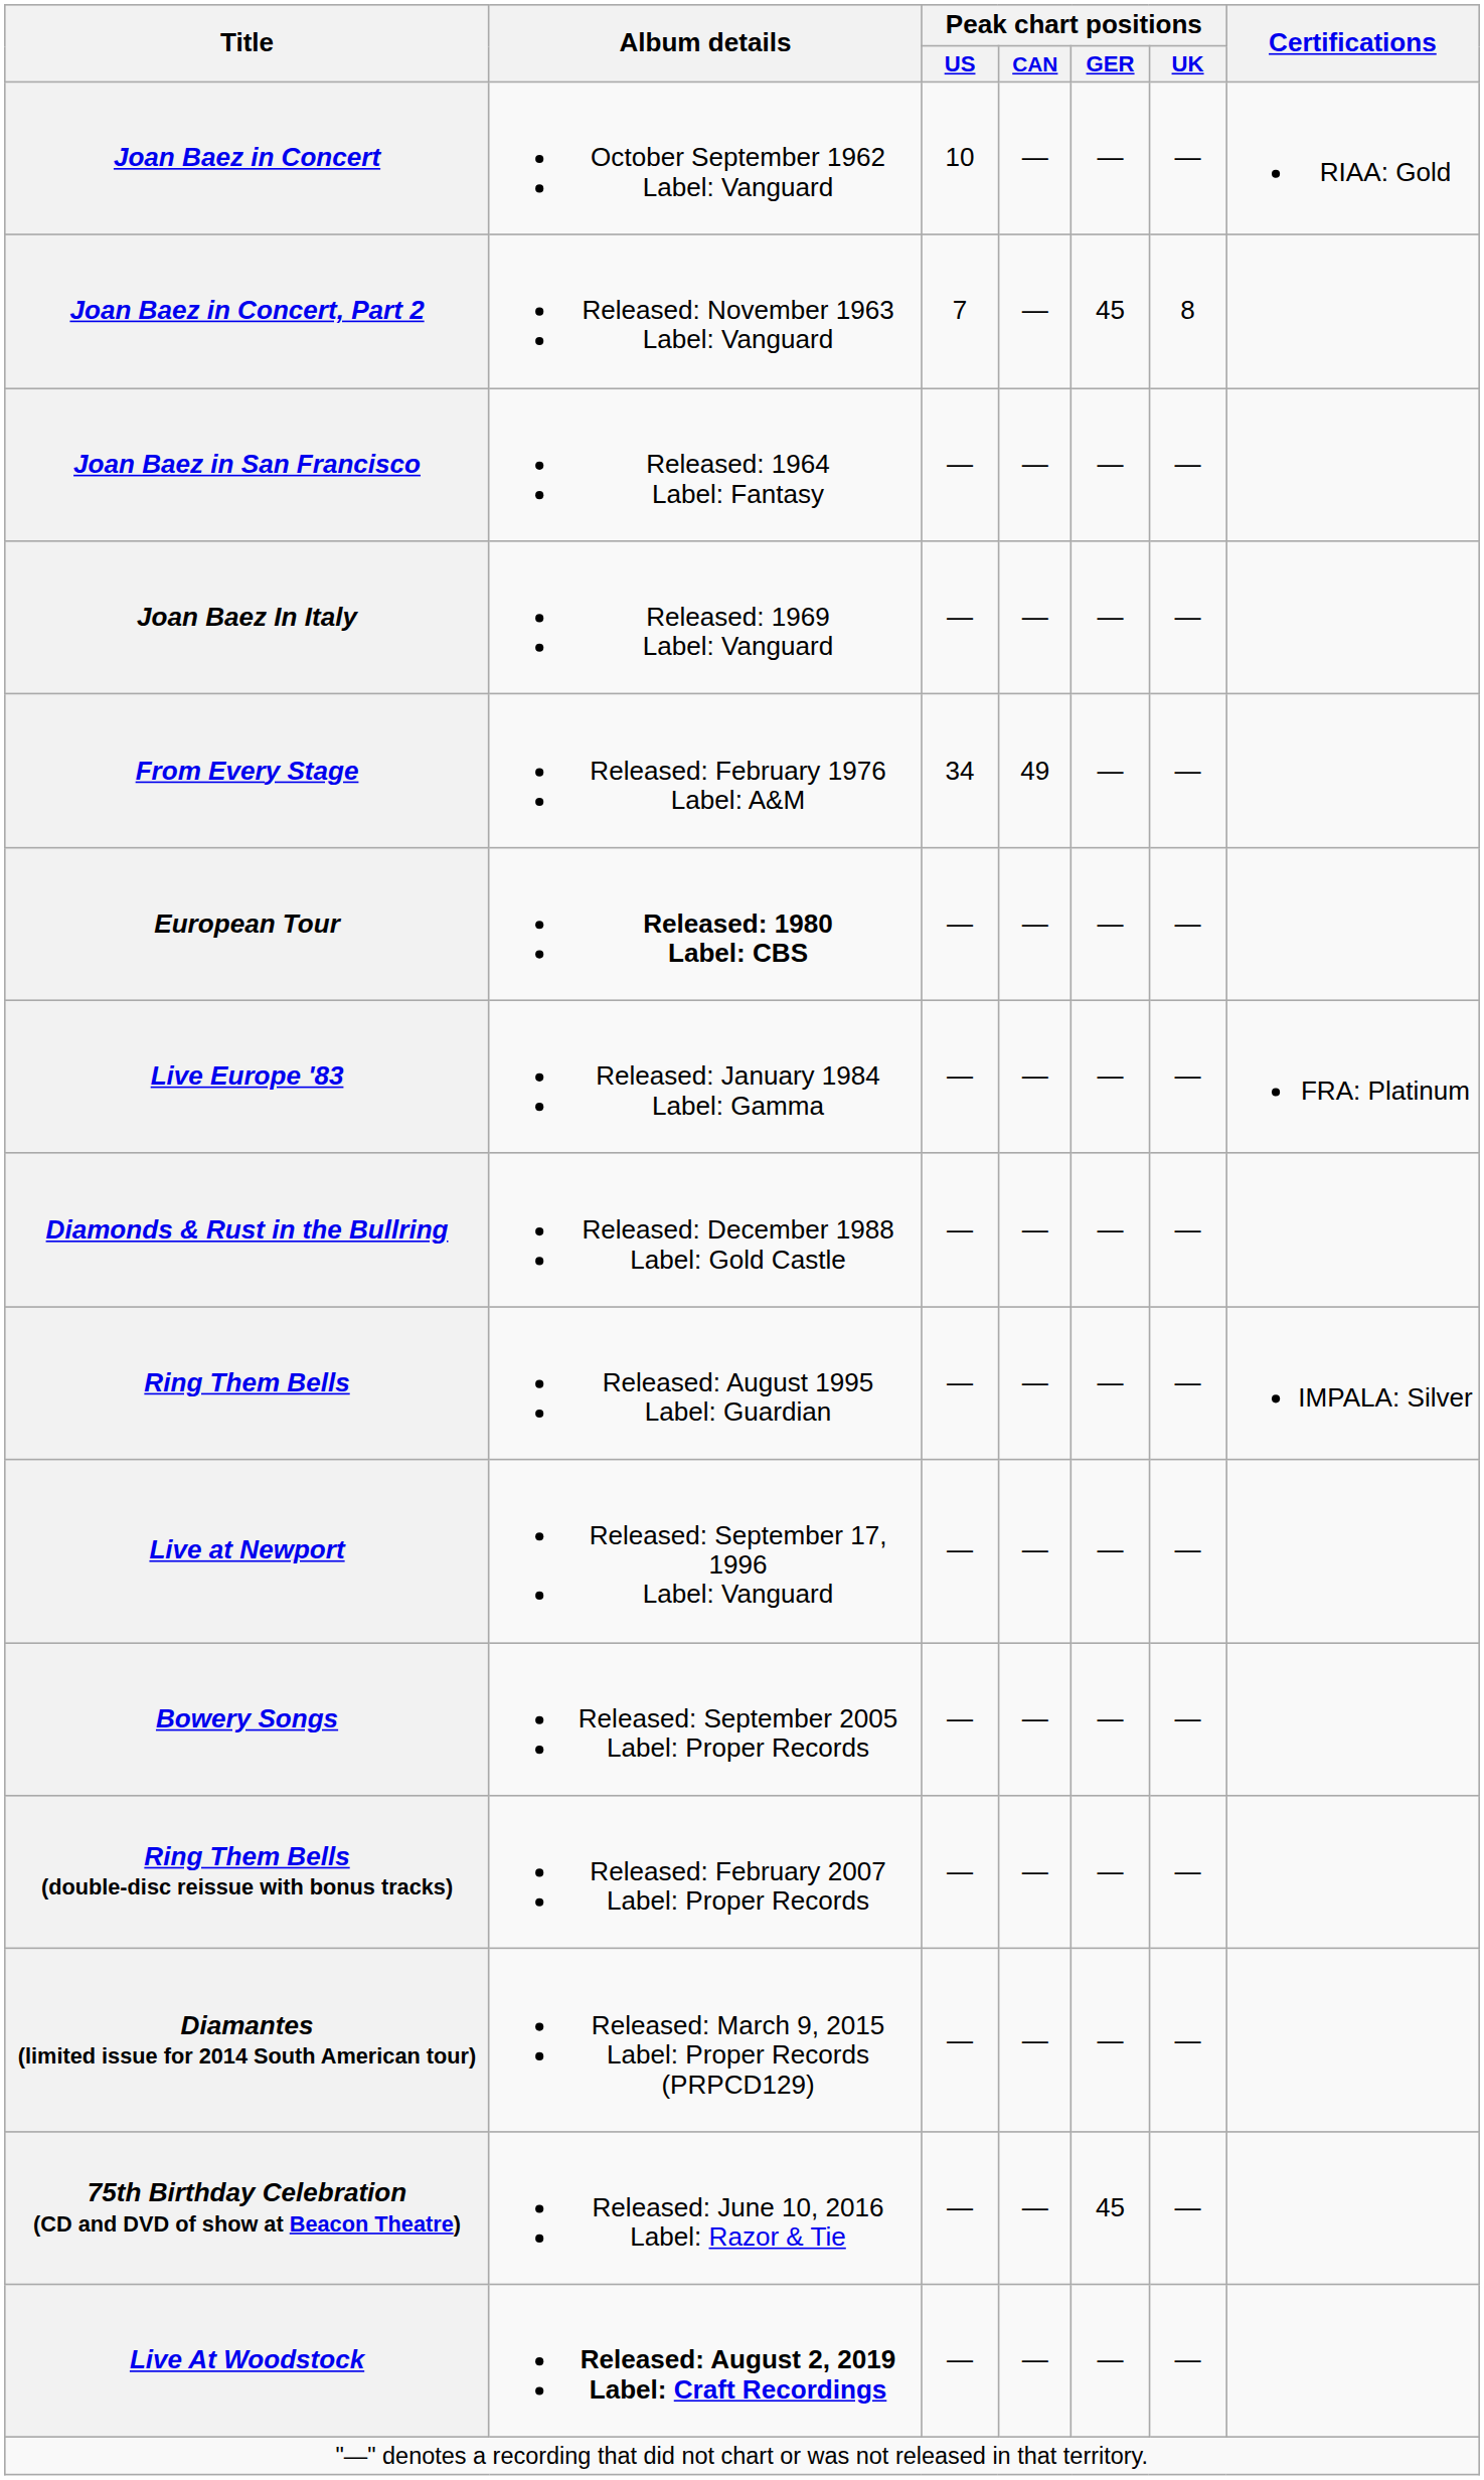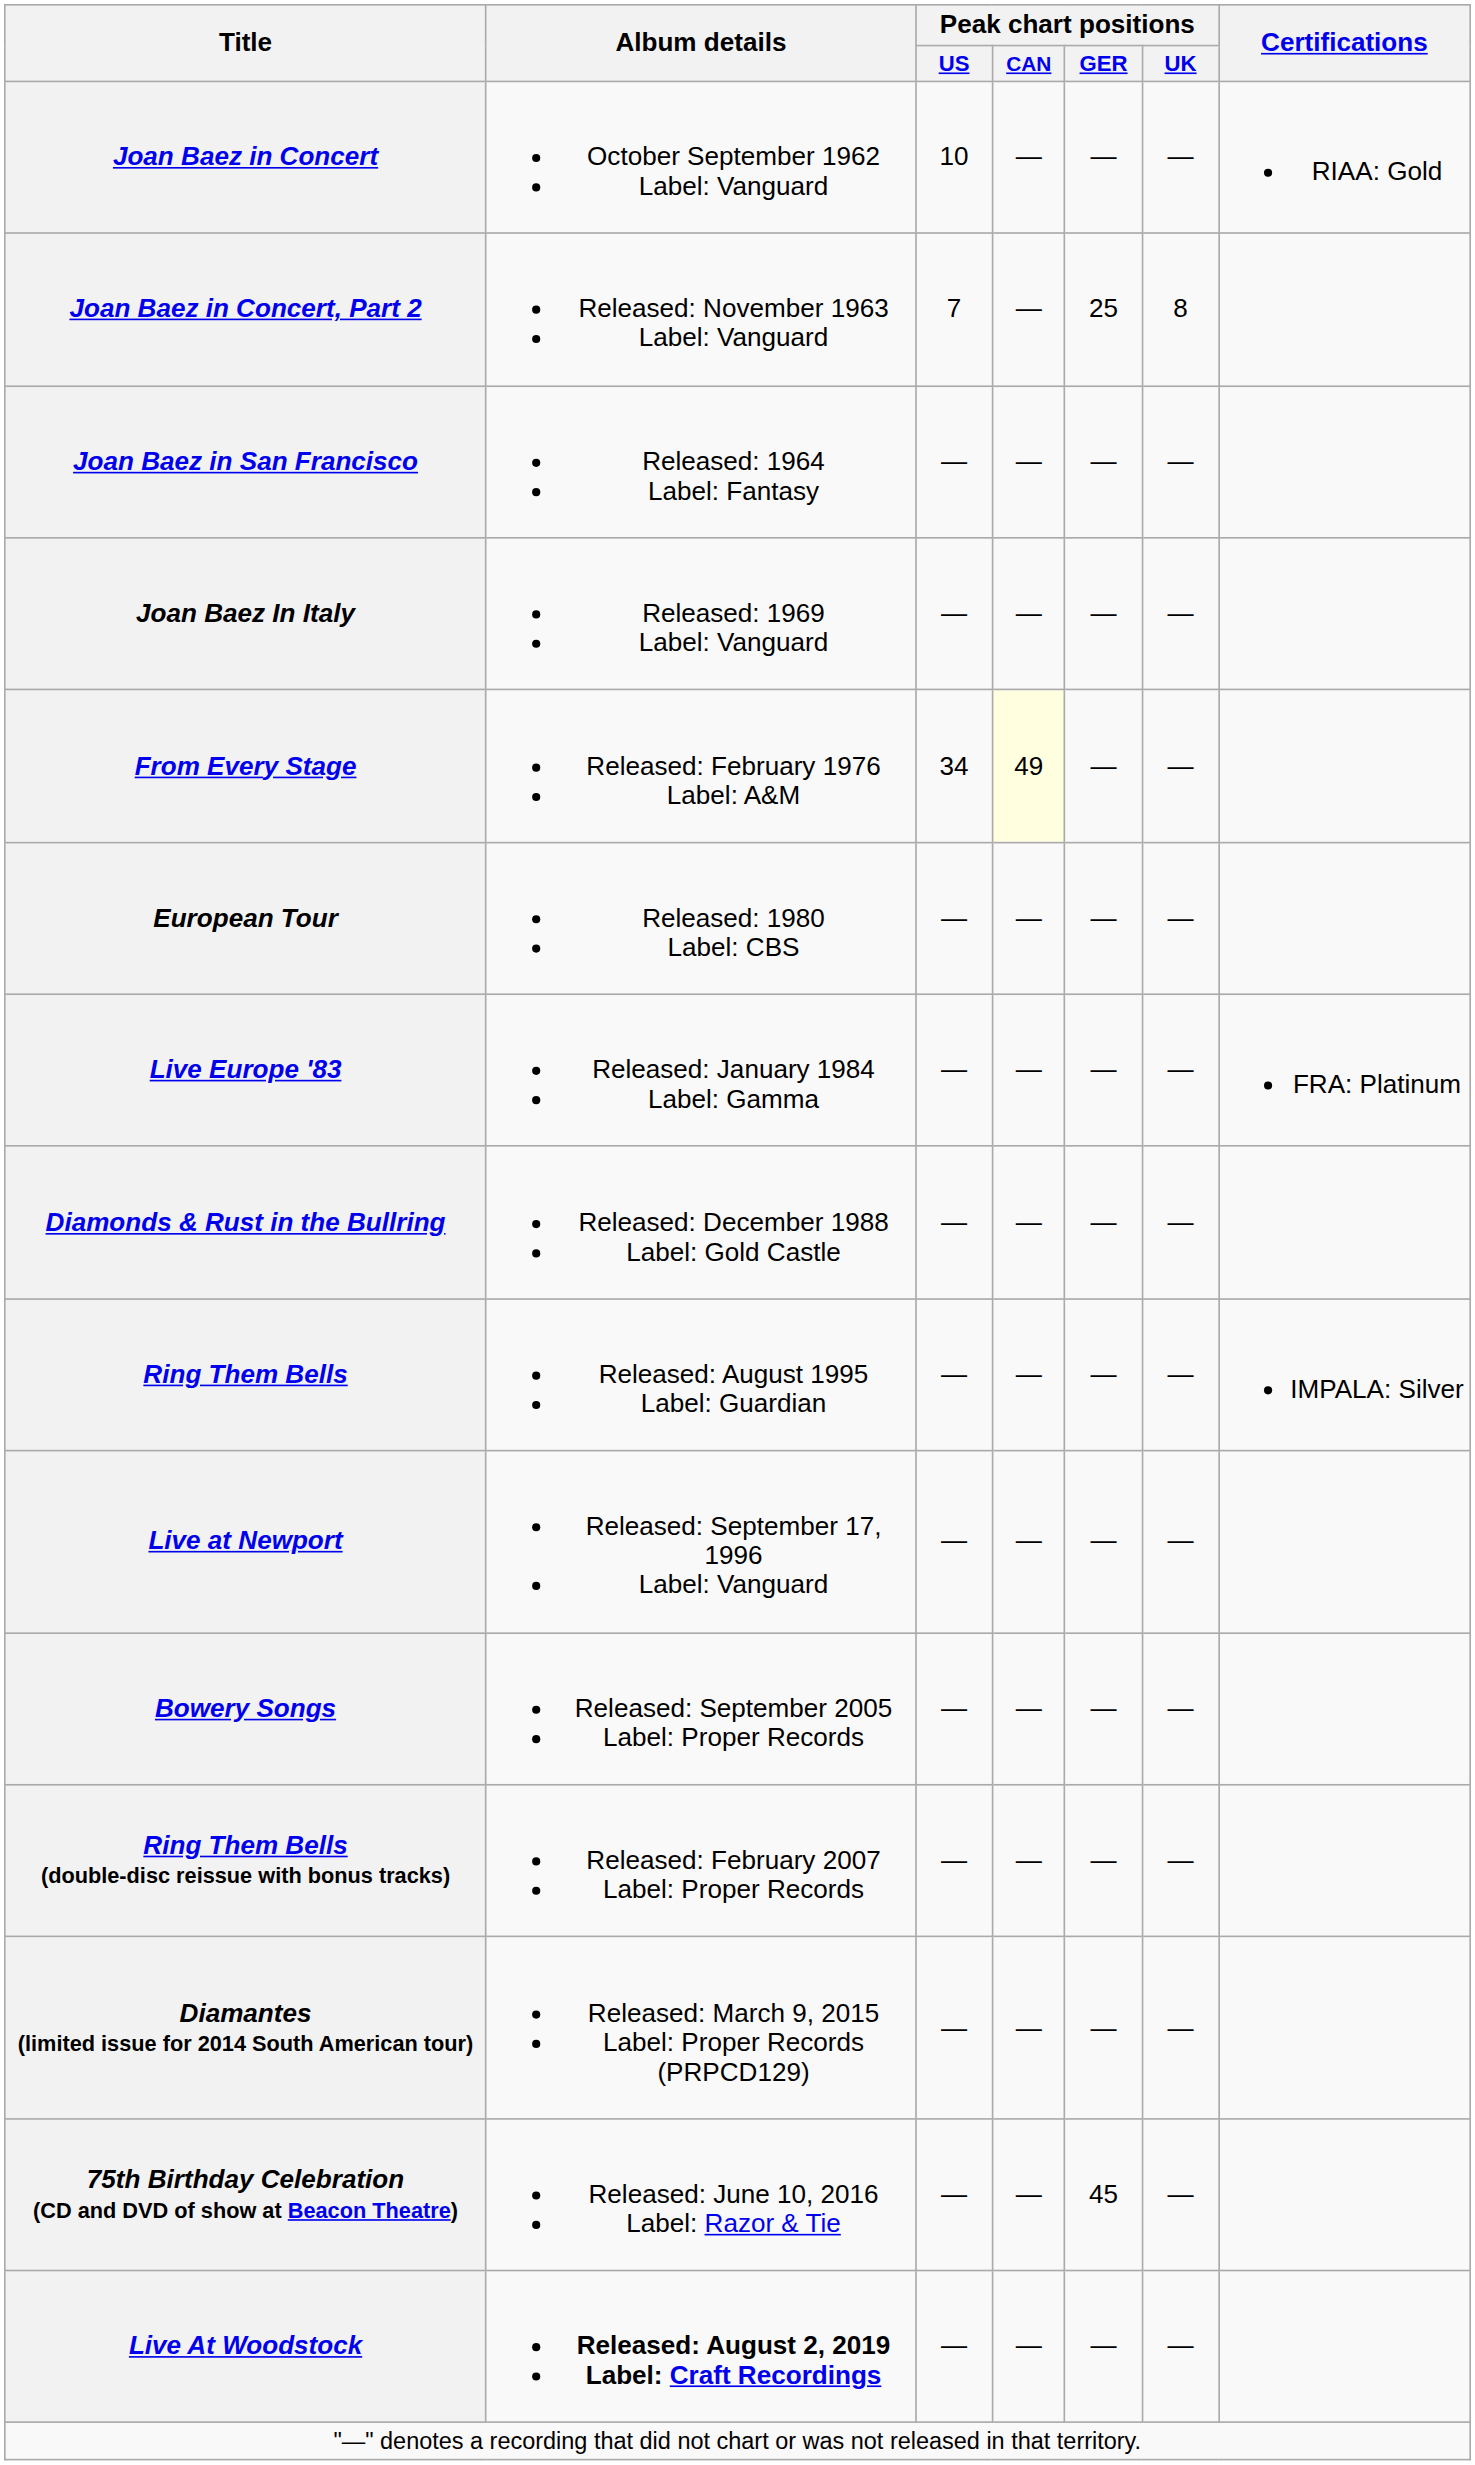Joan Baez in Concert, Part 2 | Peak chart positions / GER: 45 -> 25
From Every Stage | Peak chart positions / CAN: no background -> lightyellow background
European Tour | Album details: bold -> normal
